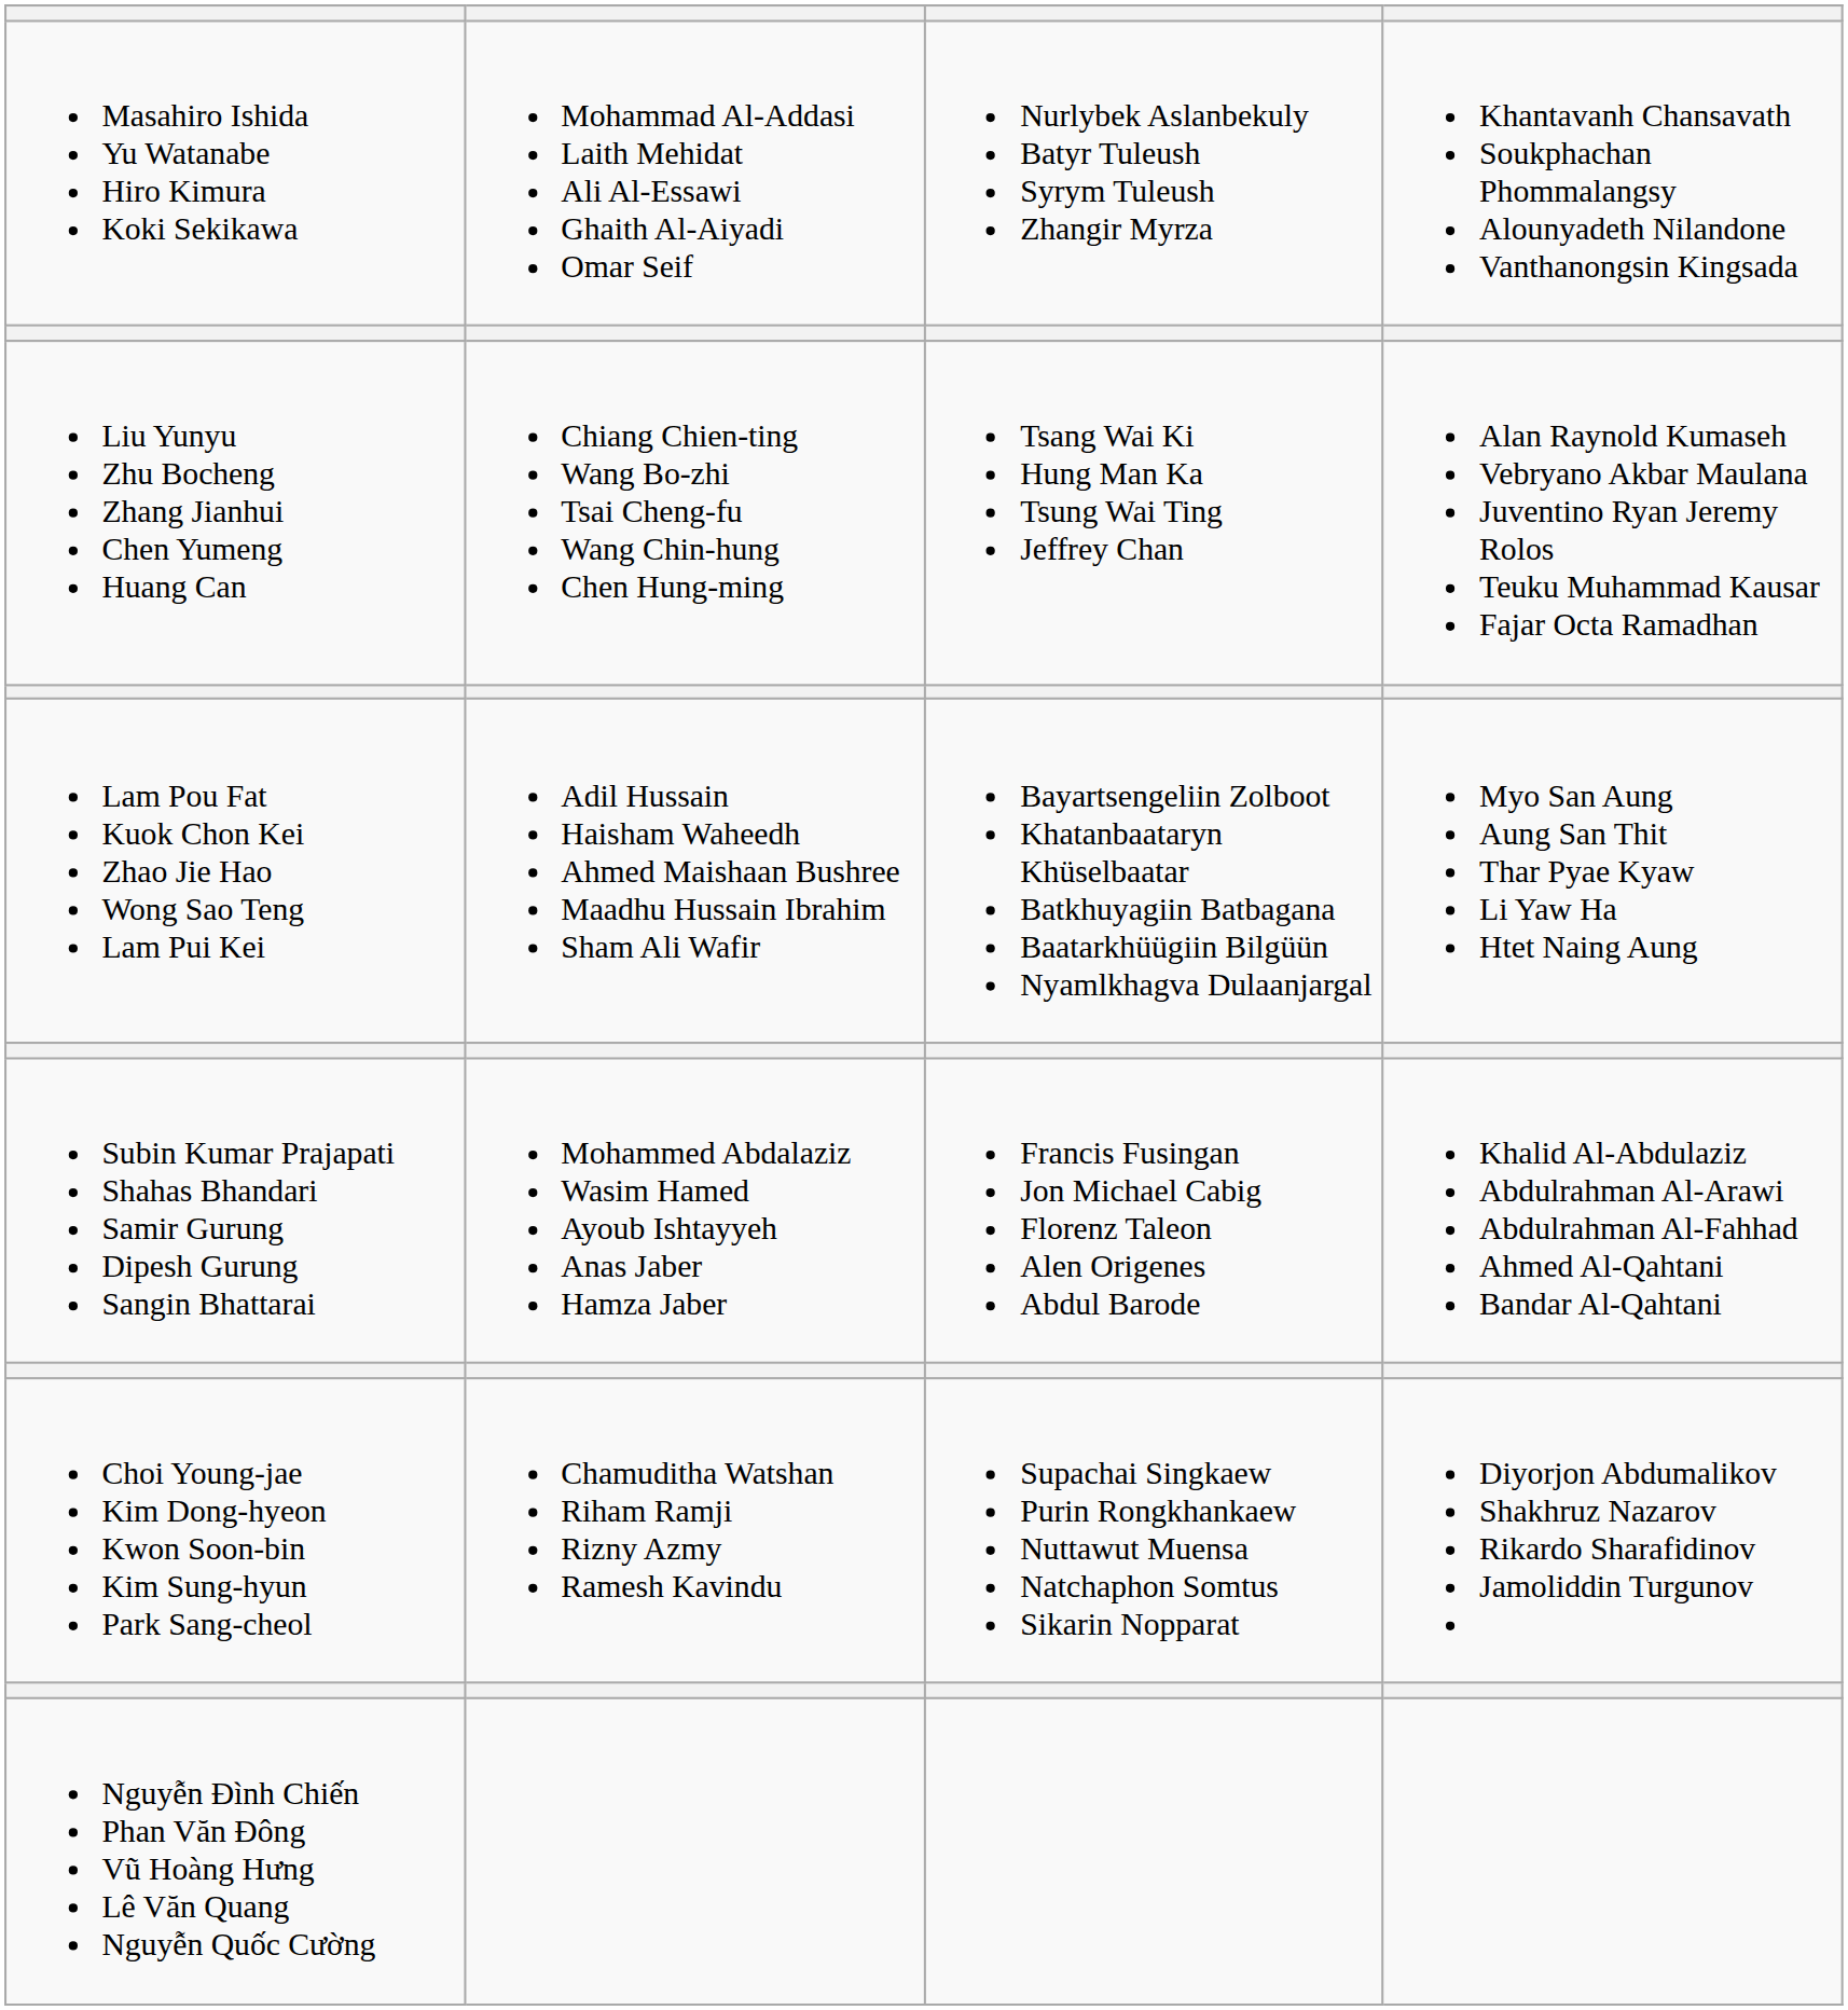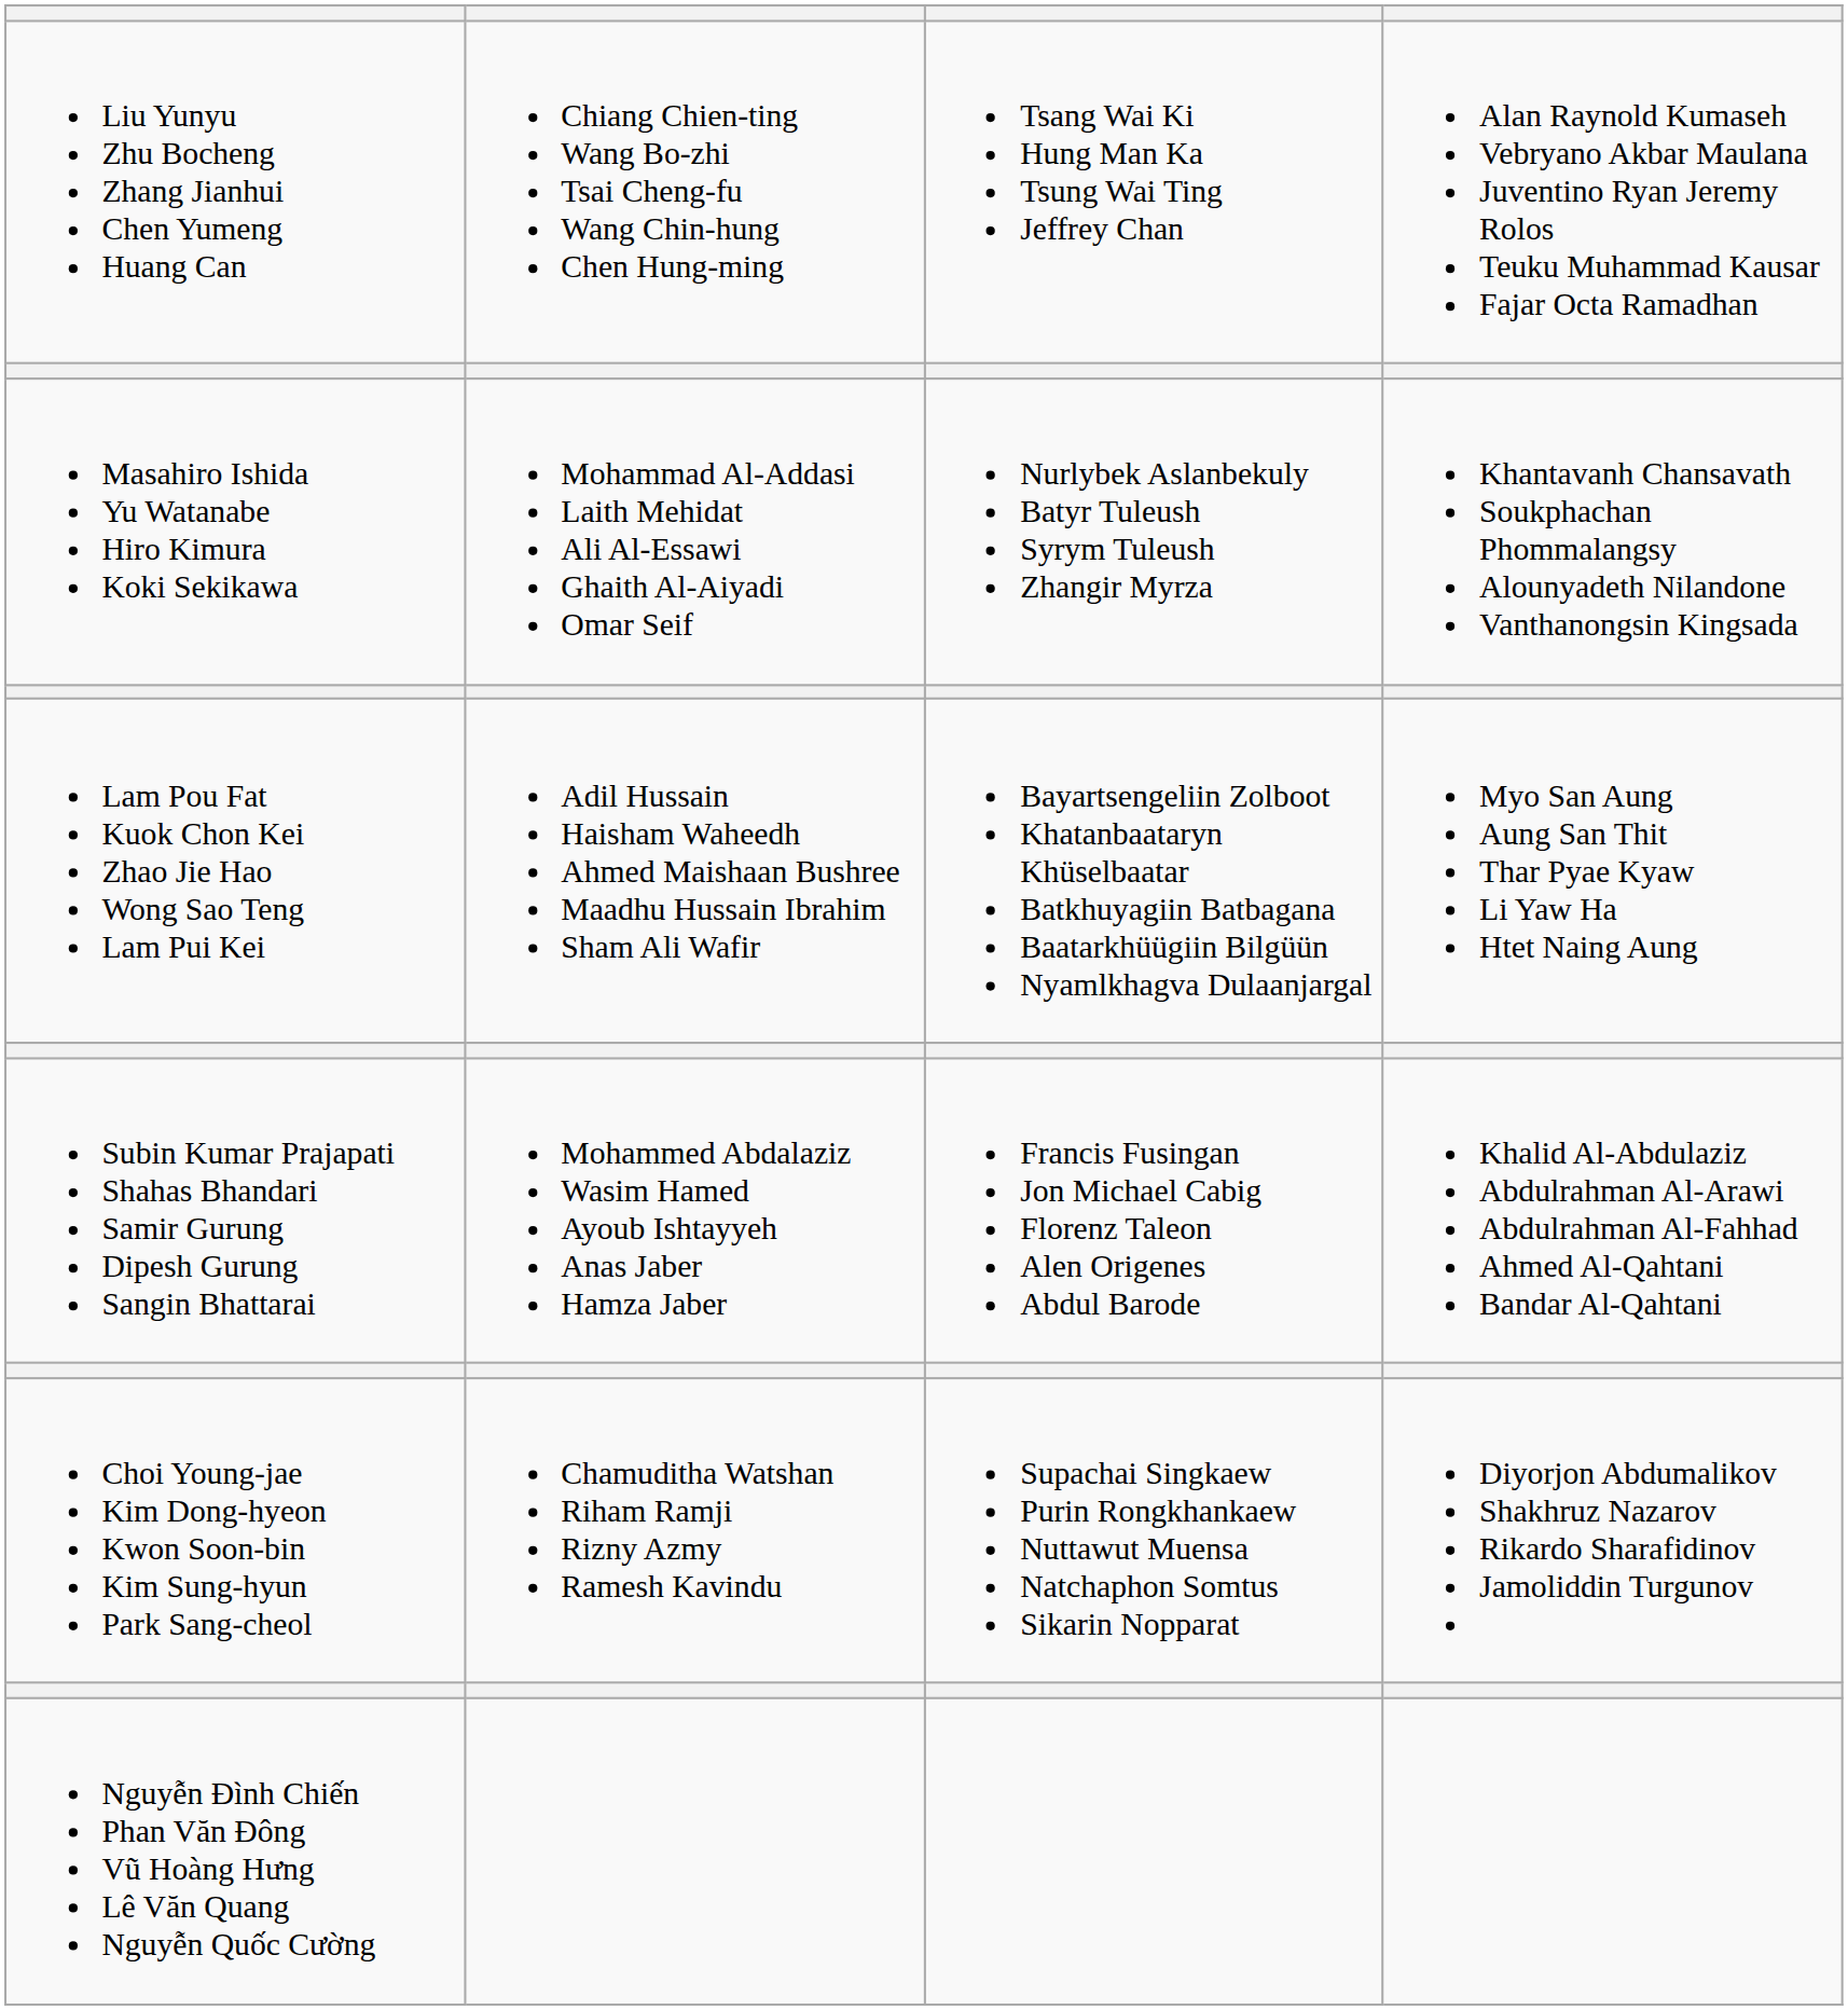rows swapped: Liu Yunyu Zhu Bocheng Zhang Jianhui Chen Yumeng Huang Can <-> Masahiro Ishida Yu Watanabe Hiro Kimura Koki Sekikawa
